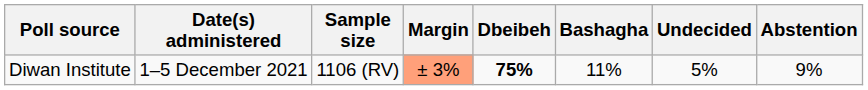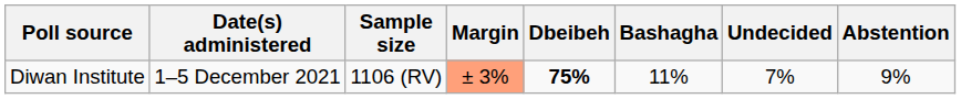Diwan Institute | Undecided: 5% -> 7%
